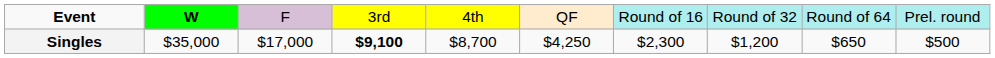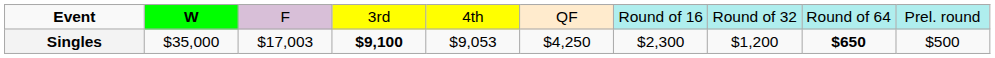Singles | column 3: $17,000 -> $17,003
Singles | column 5: $8,700 -> $9,053
Singles | column 9: normal -> bold
